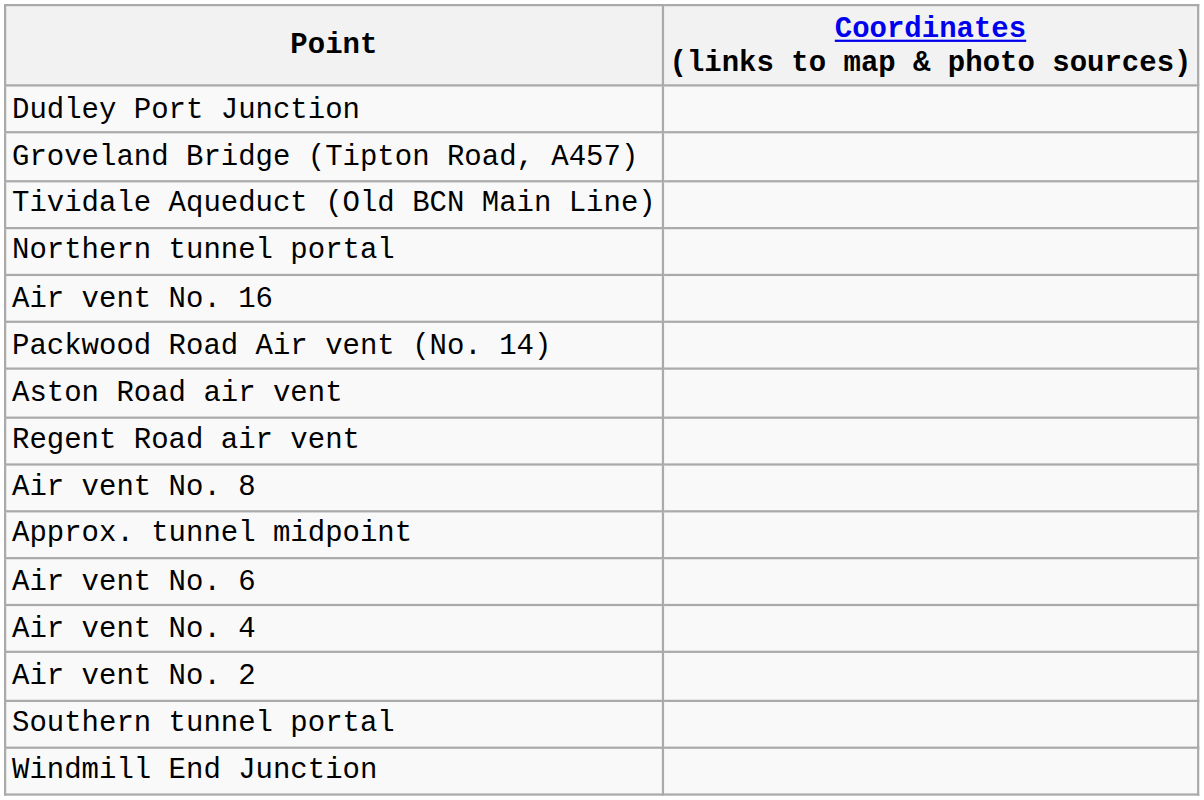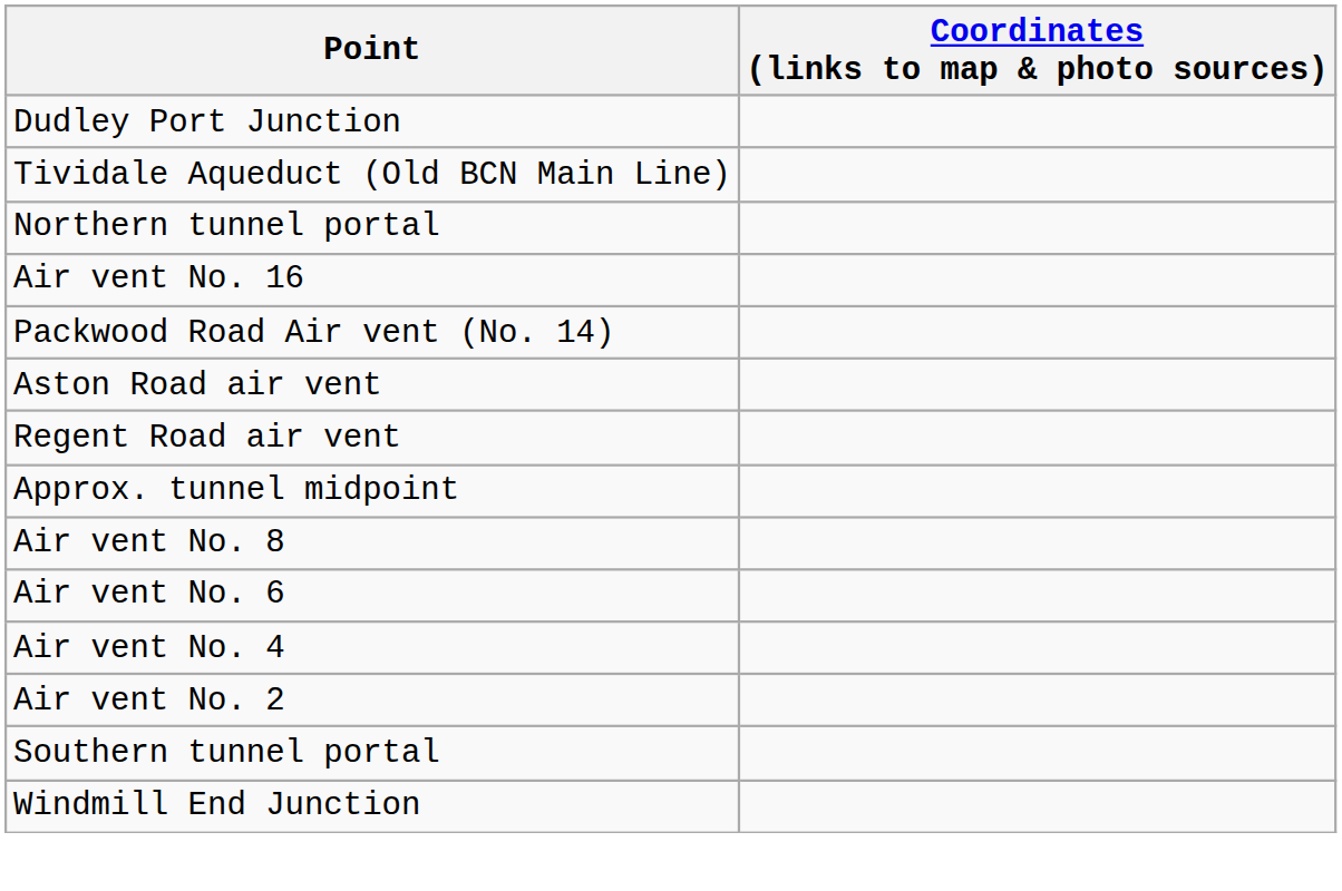- row: Groveland Bridge (Tipton Road, A457)
rows swapped: Approx. tunnel midpoint <-> Air vent No. 8
